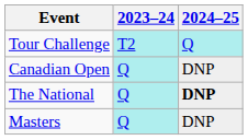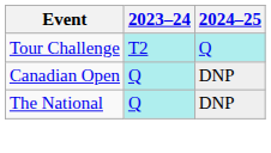The National | 2024–25: bold -> normal
- row: Masters | Q | DNP
